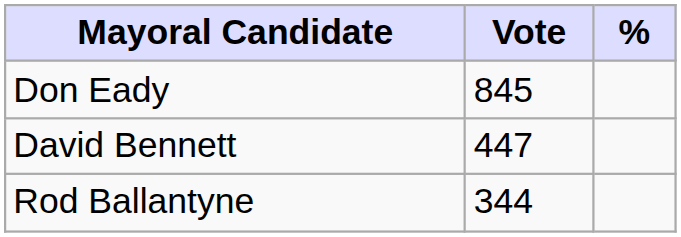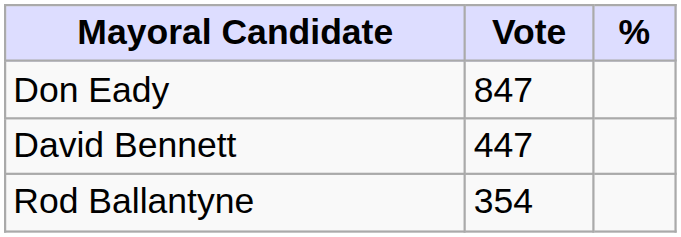Don Eady | Vote: 845 -> 847
Rod Ballantyne | Vote: 344 -> 354
